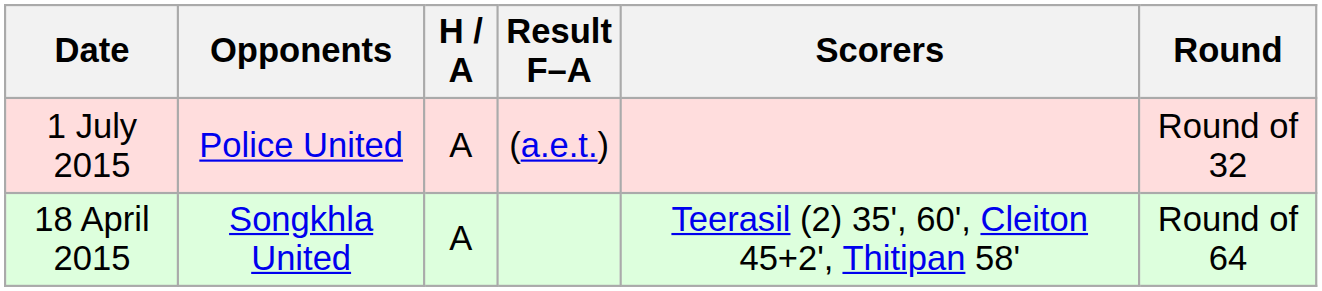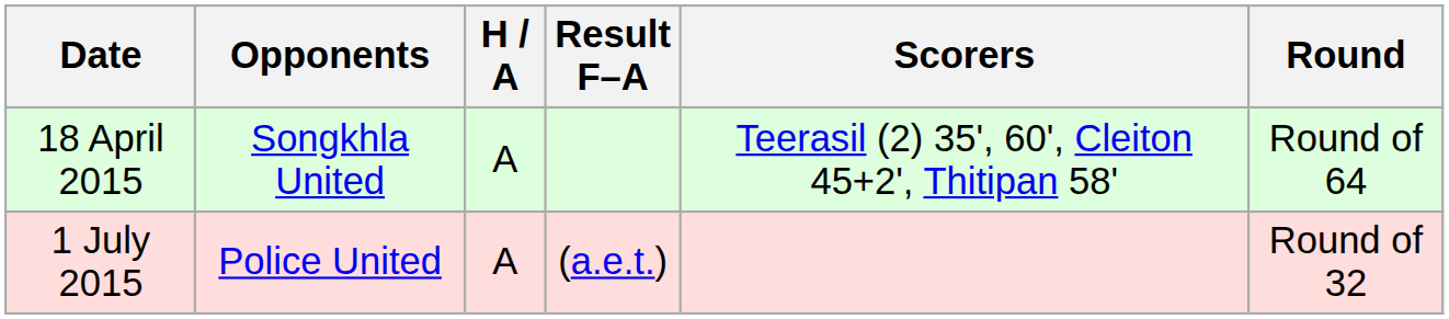rows swapped: 18 April 2015 <-> 1 July 2015
